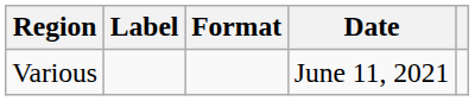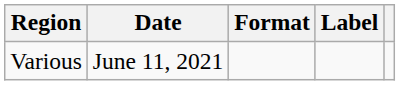columns swapped: Date <-> Label
